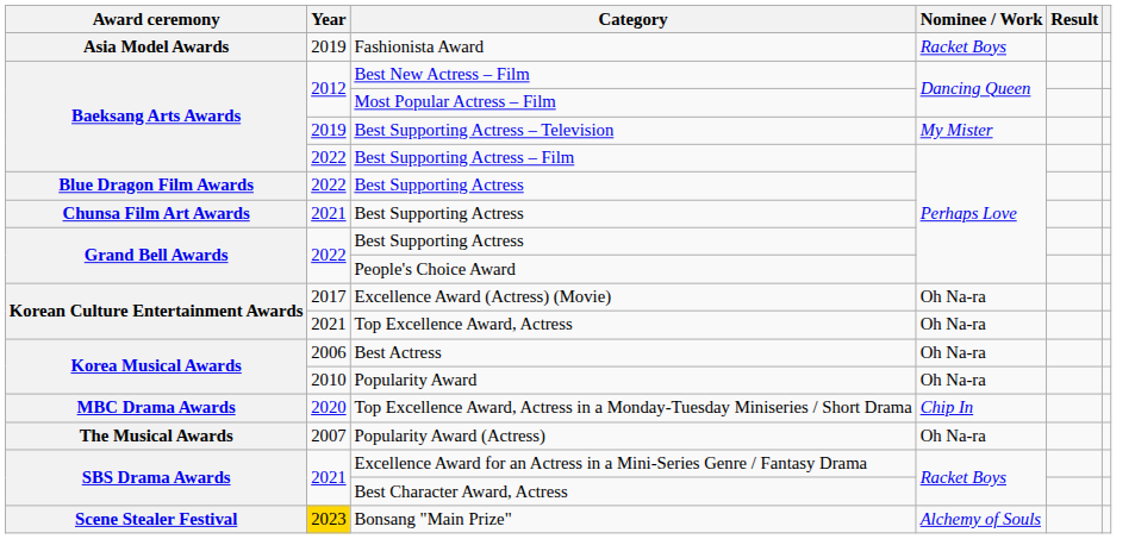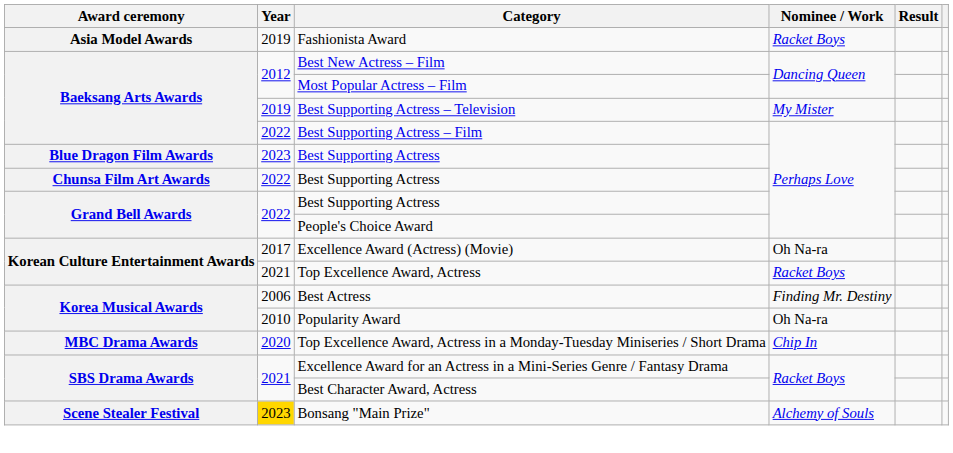Blue Dragon Film Awards / Best Supporting Actress | Year: 2022 -> 2023
Chunsa Film Art Awards / Best Supporting Actress | Year: 2021 -> 2022
Top Excellence Award, Actress | Nominee / Work: Oh Na-ra -> Racket Boys
Best Actress | Nominee / Work: Oh Na-ra -> Finding Mr. Destiny
- row: The Musical Awards | 2007 | Popularity Award (Actress) | Oh Na-ra
